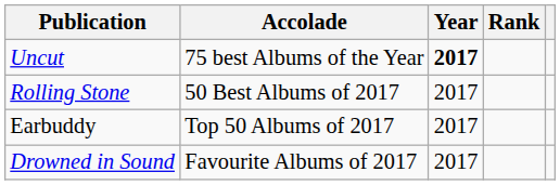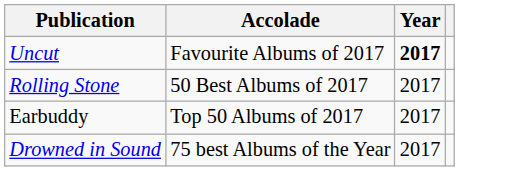- column: Rank
Uncut | Accolade: 75 best Albums of the Year -> Favourite Albums of 2017
Drowned in Sound | Accolade: Favourite Albums of 2017 -> 75 best Albums of the Year
